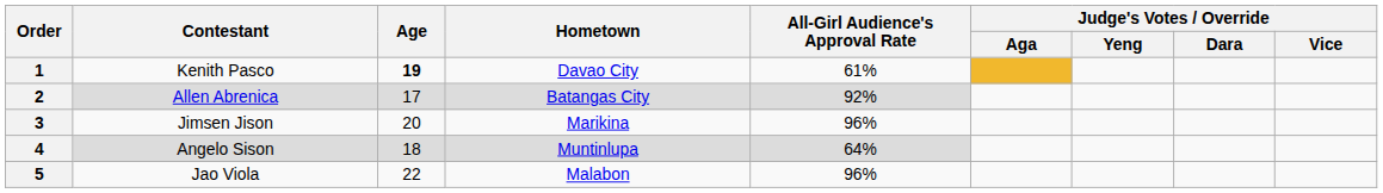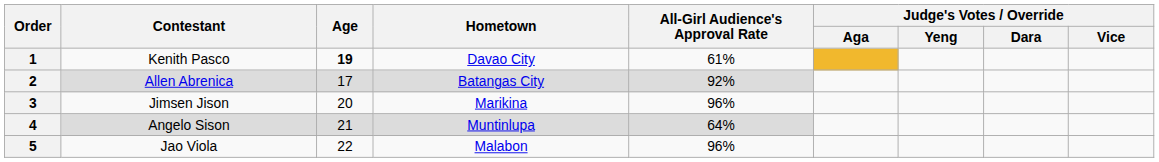4 | Age: 18 -> 21
